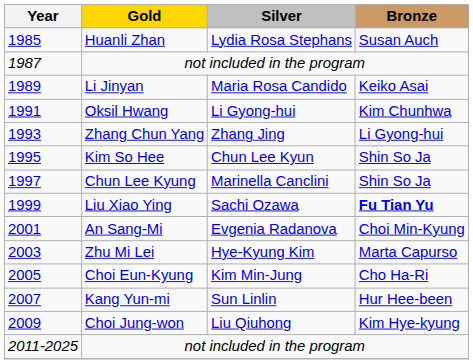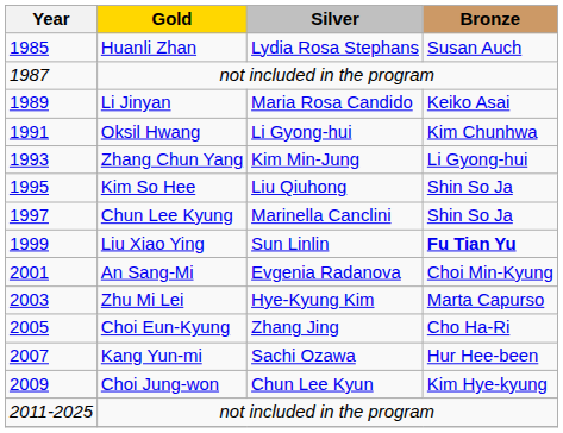Zhang Chun Yang | Silver: Zhang Jing -> Kim Min-Jung
Kim So Hee | Silver: Chun Lee Kyun -> Liu Qiuhong
Liu Xiao Ying | Silver: Sachi Ozawa -> Sun Linlin
Choi Eun-Kyung | Silver: Kim Min-Jung -> Zhang Jing
Kang Yun-mi | Silver: Sun Linlin -> Sachi Ozawa
Choi Jung-won | Silver: Liu Qiuhong -> Chun Lee Kyun
